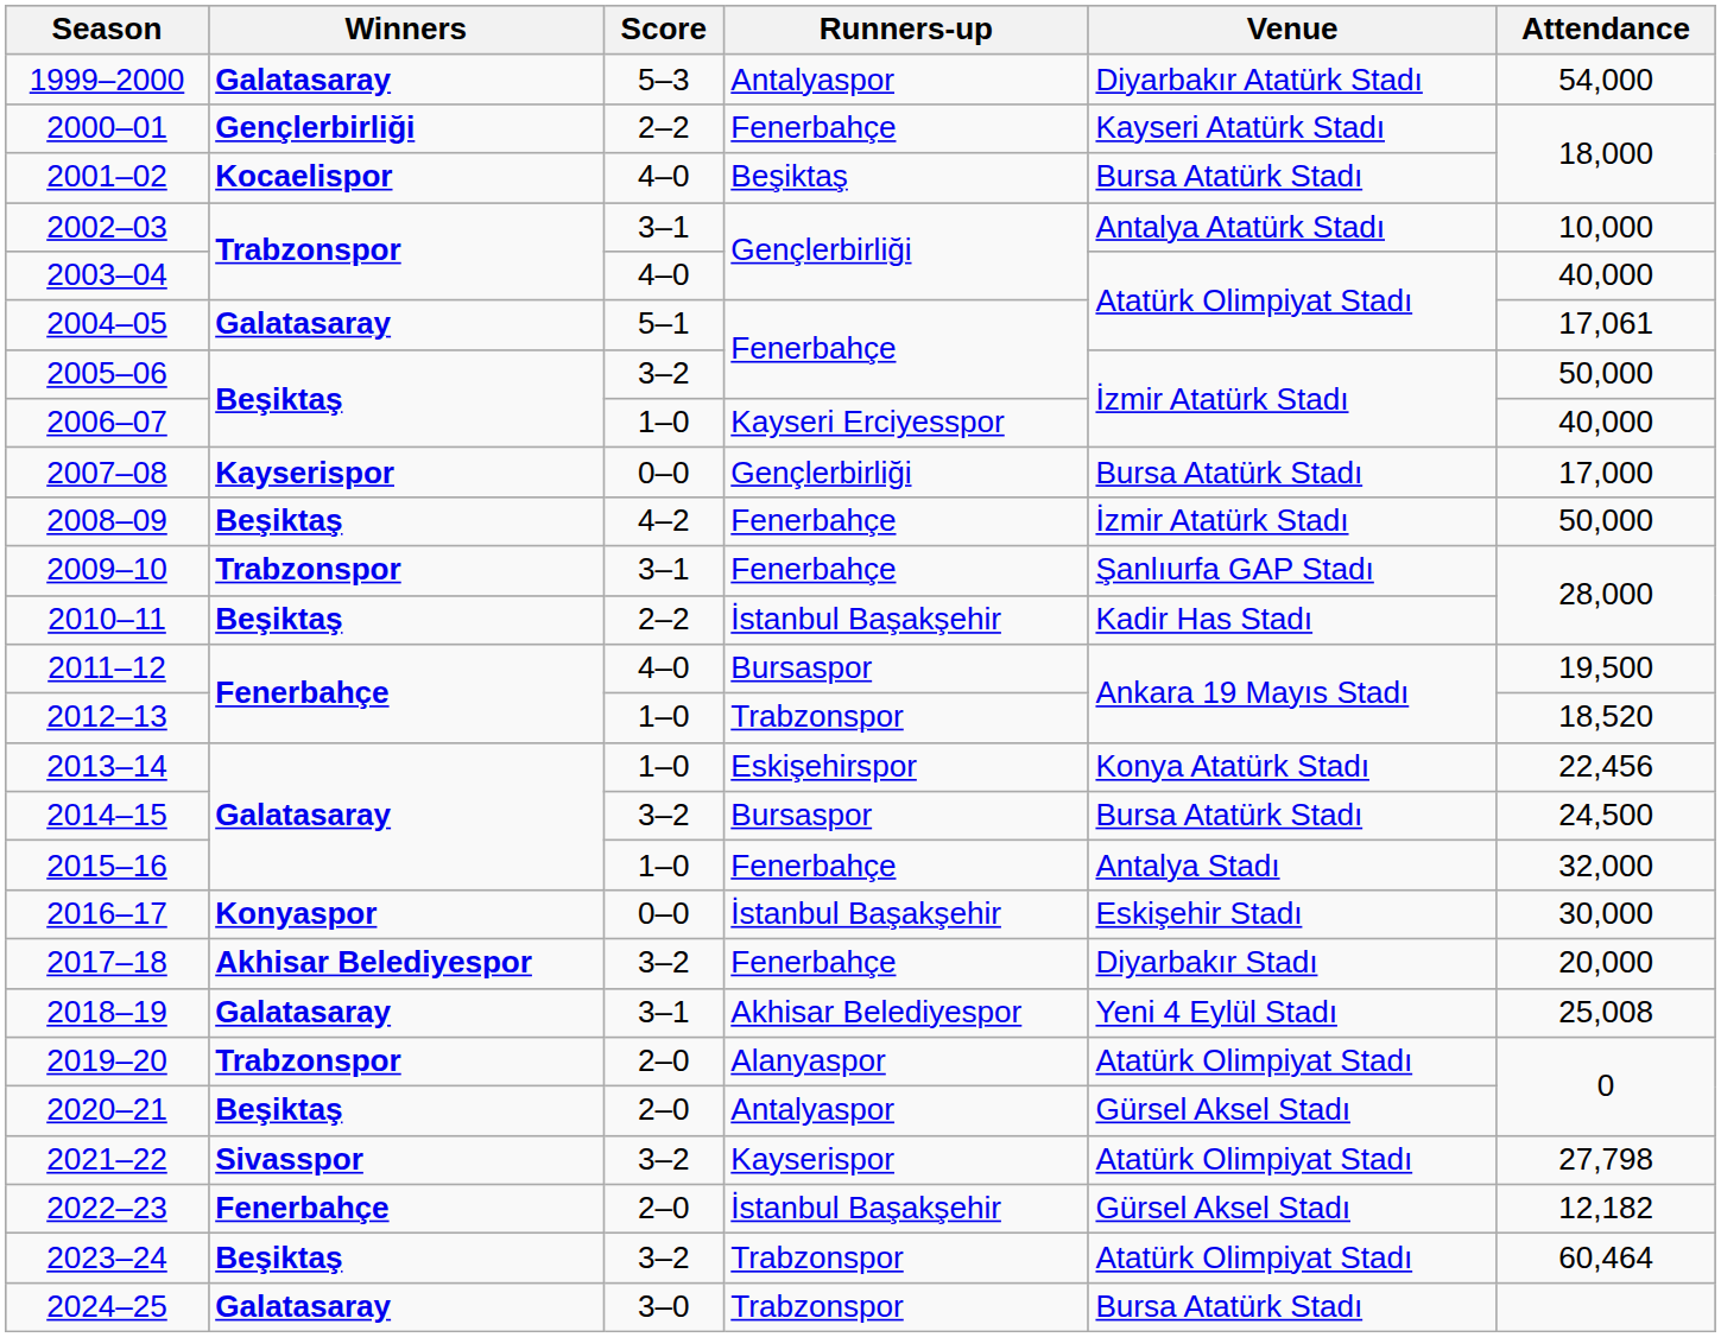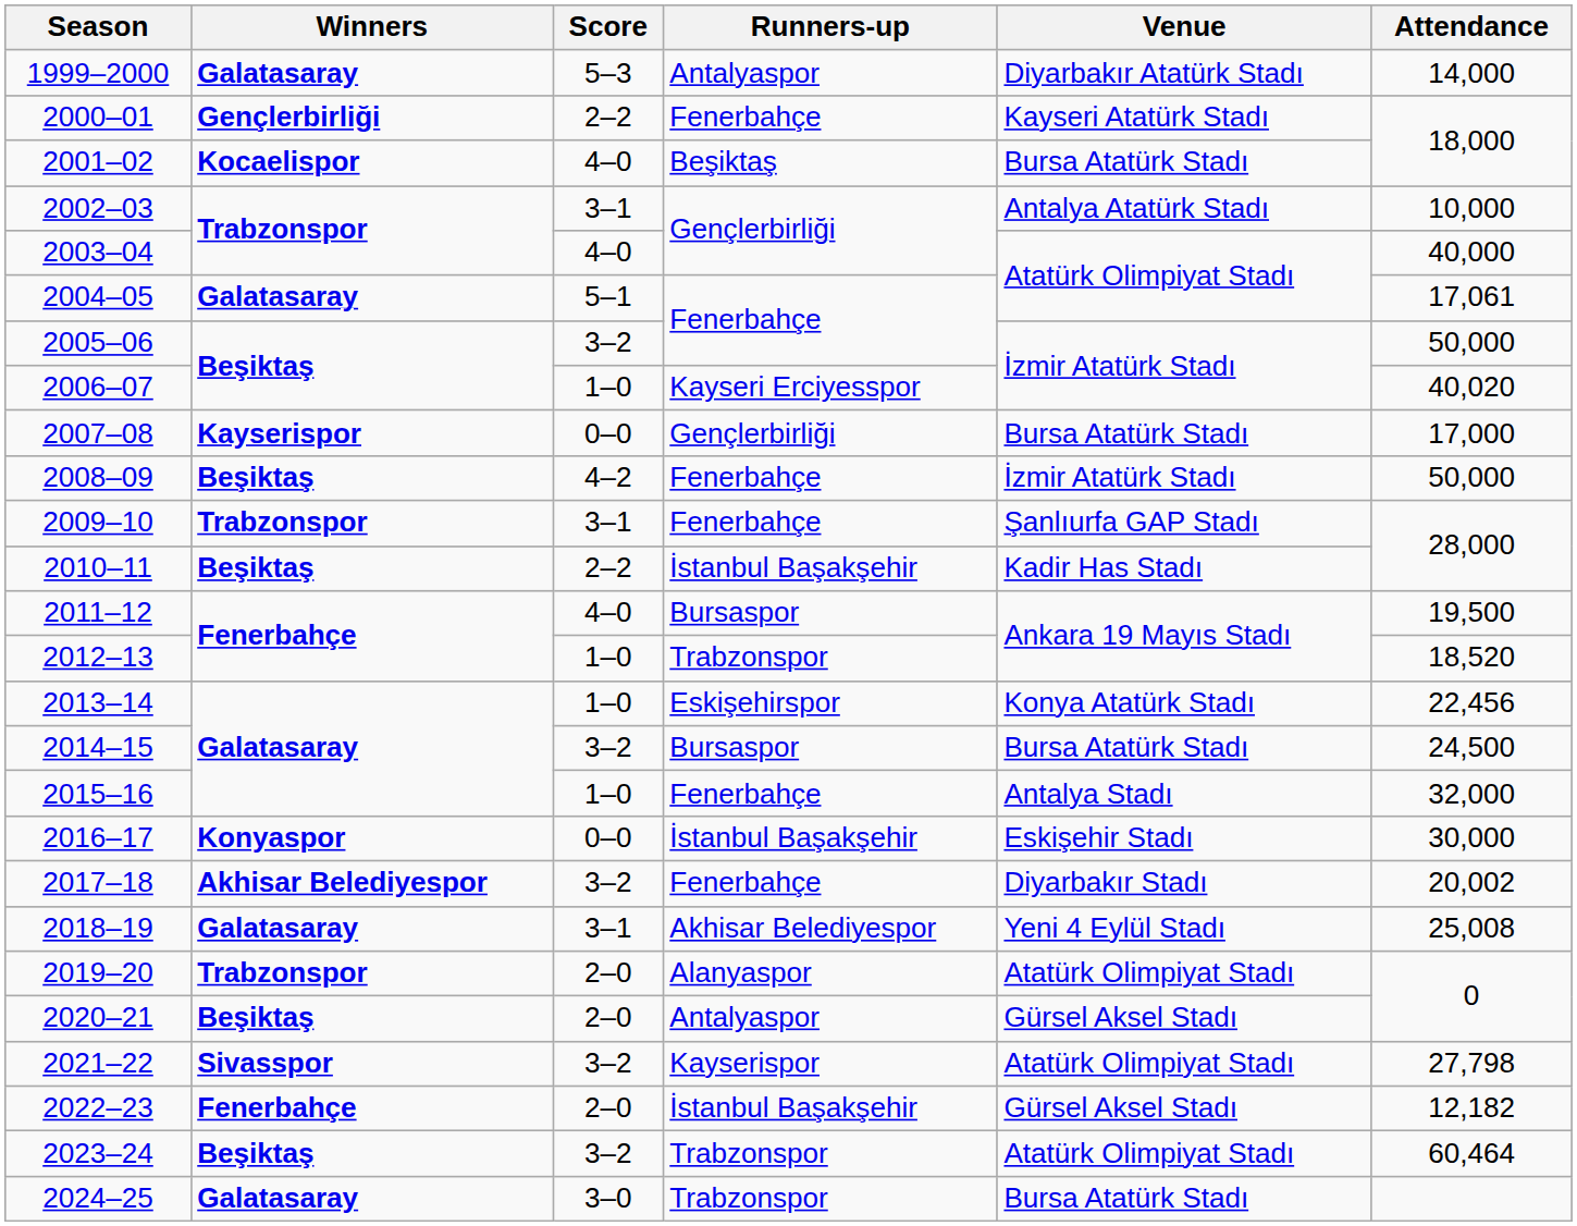1999–2000 | Attendance: 54,000 -> 14,000
2006–07 | Attendance: 40,000 -> 40,020
2017–18 | Attendance: 20,000 -> 20,002
